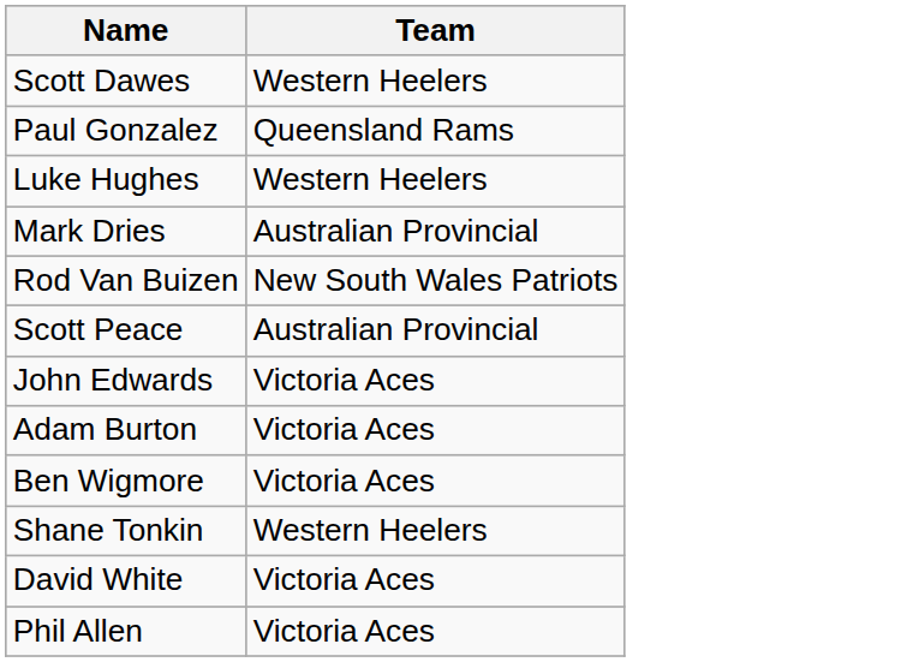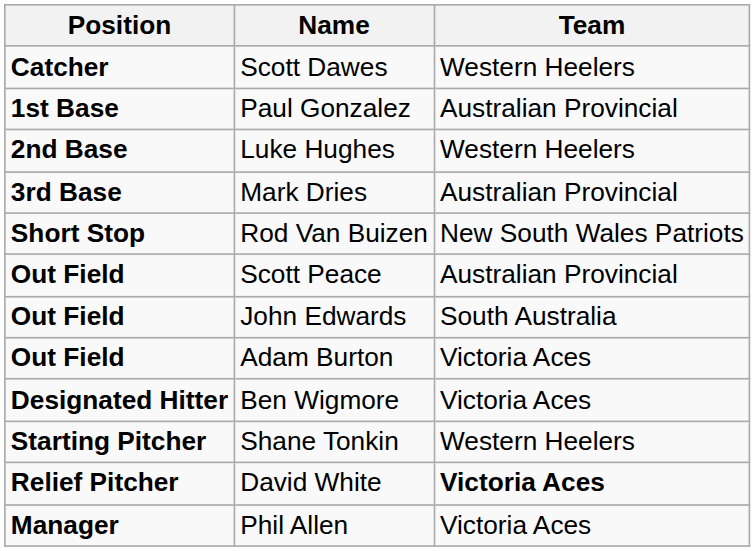+ column: Position | Catcher | 1st Base | 2nd Base | 3rd Base | Short Stop | Out Field | Out Field | Out Field | Designated Hitter | Starting Pitcher | Relief Pitcher | Manager
Paul Gonzalez | Team: Queensland Rams -> Australian Provincial
John Edwards | Team: Victoria Aces -> South Australia
David White | Team: normal -> bold
